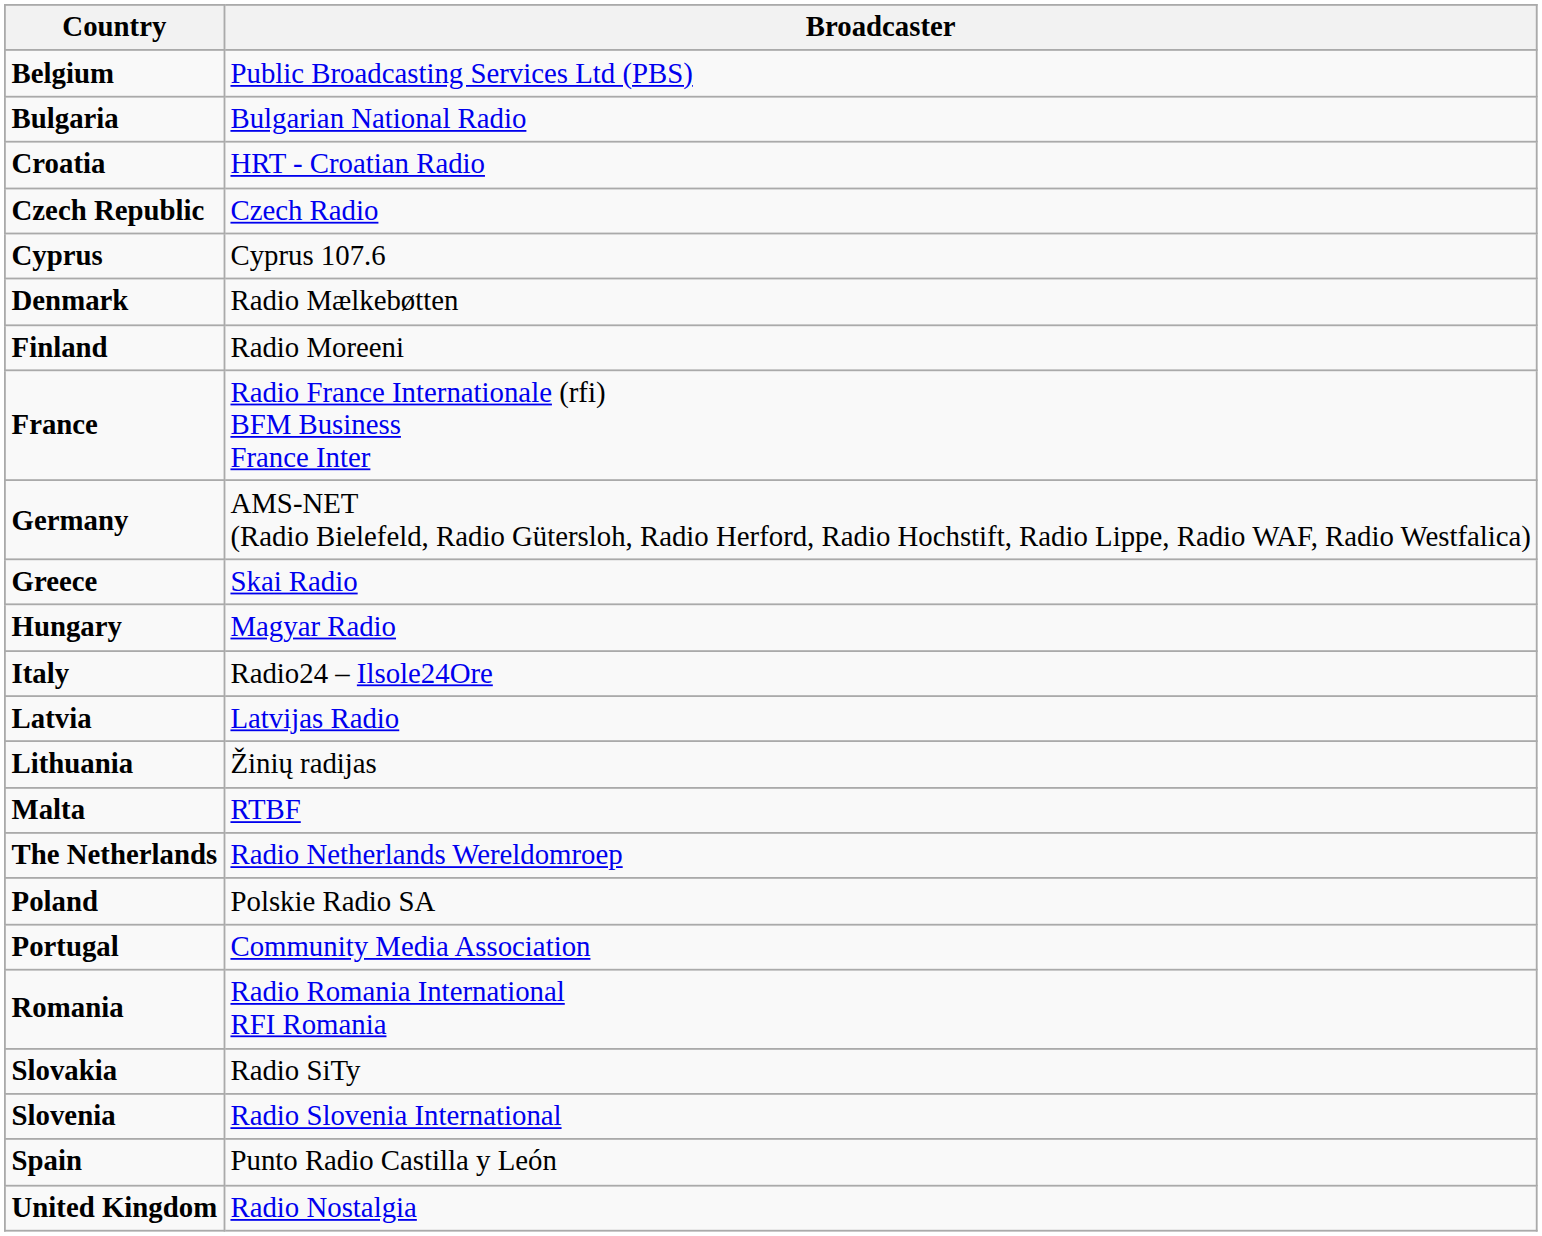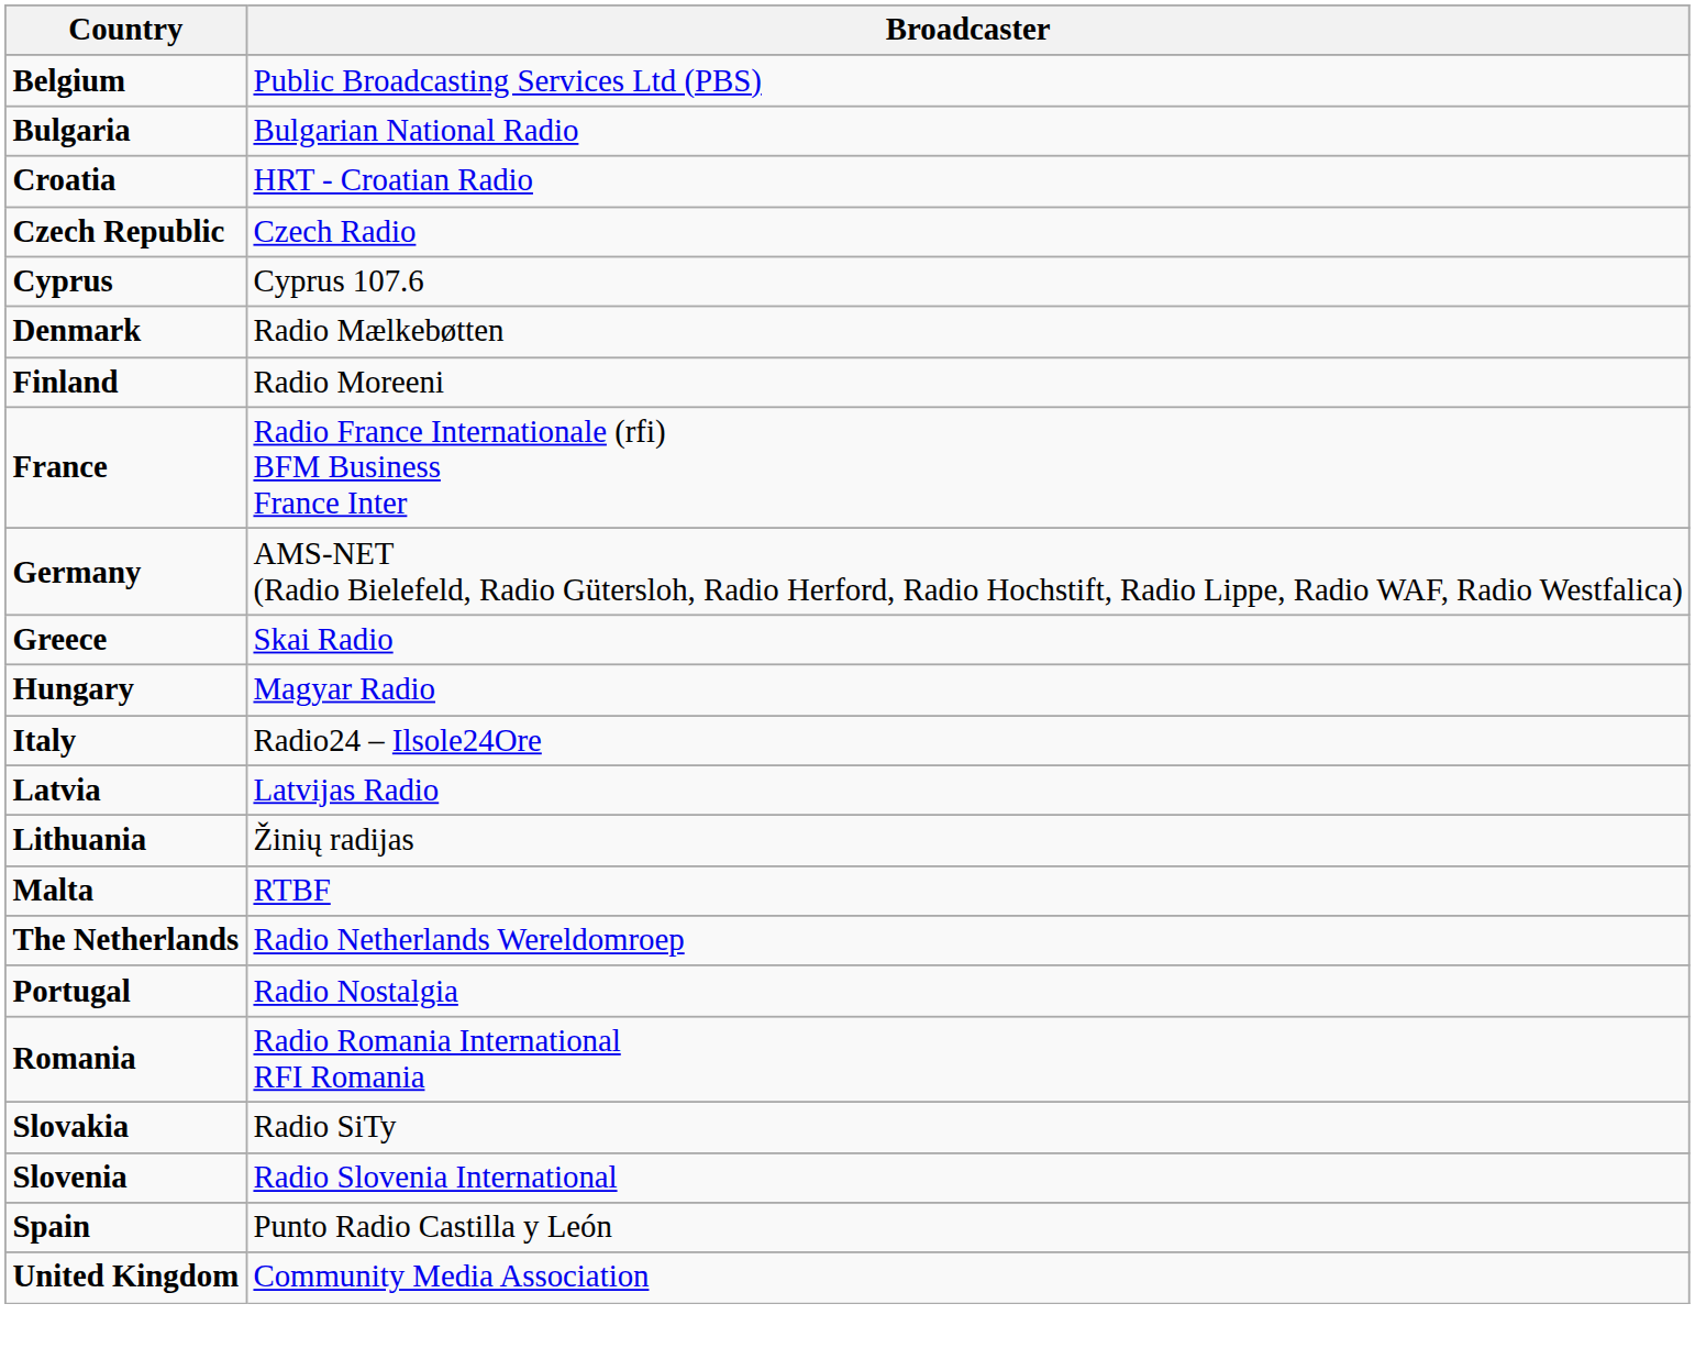- row: Poland | Polskie Radio SA
Portugal | Broadcaster: Community Media Association -> Radio Nostalgia
United Kingdom | Broadcaster: Radio Nostalgia -> Community Media Association
